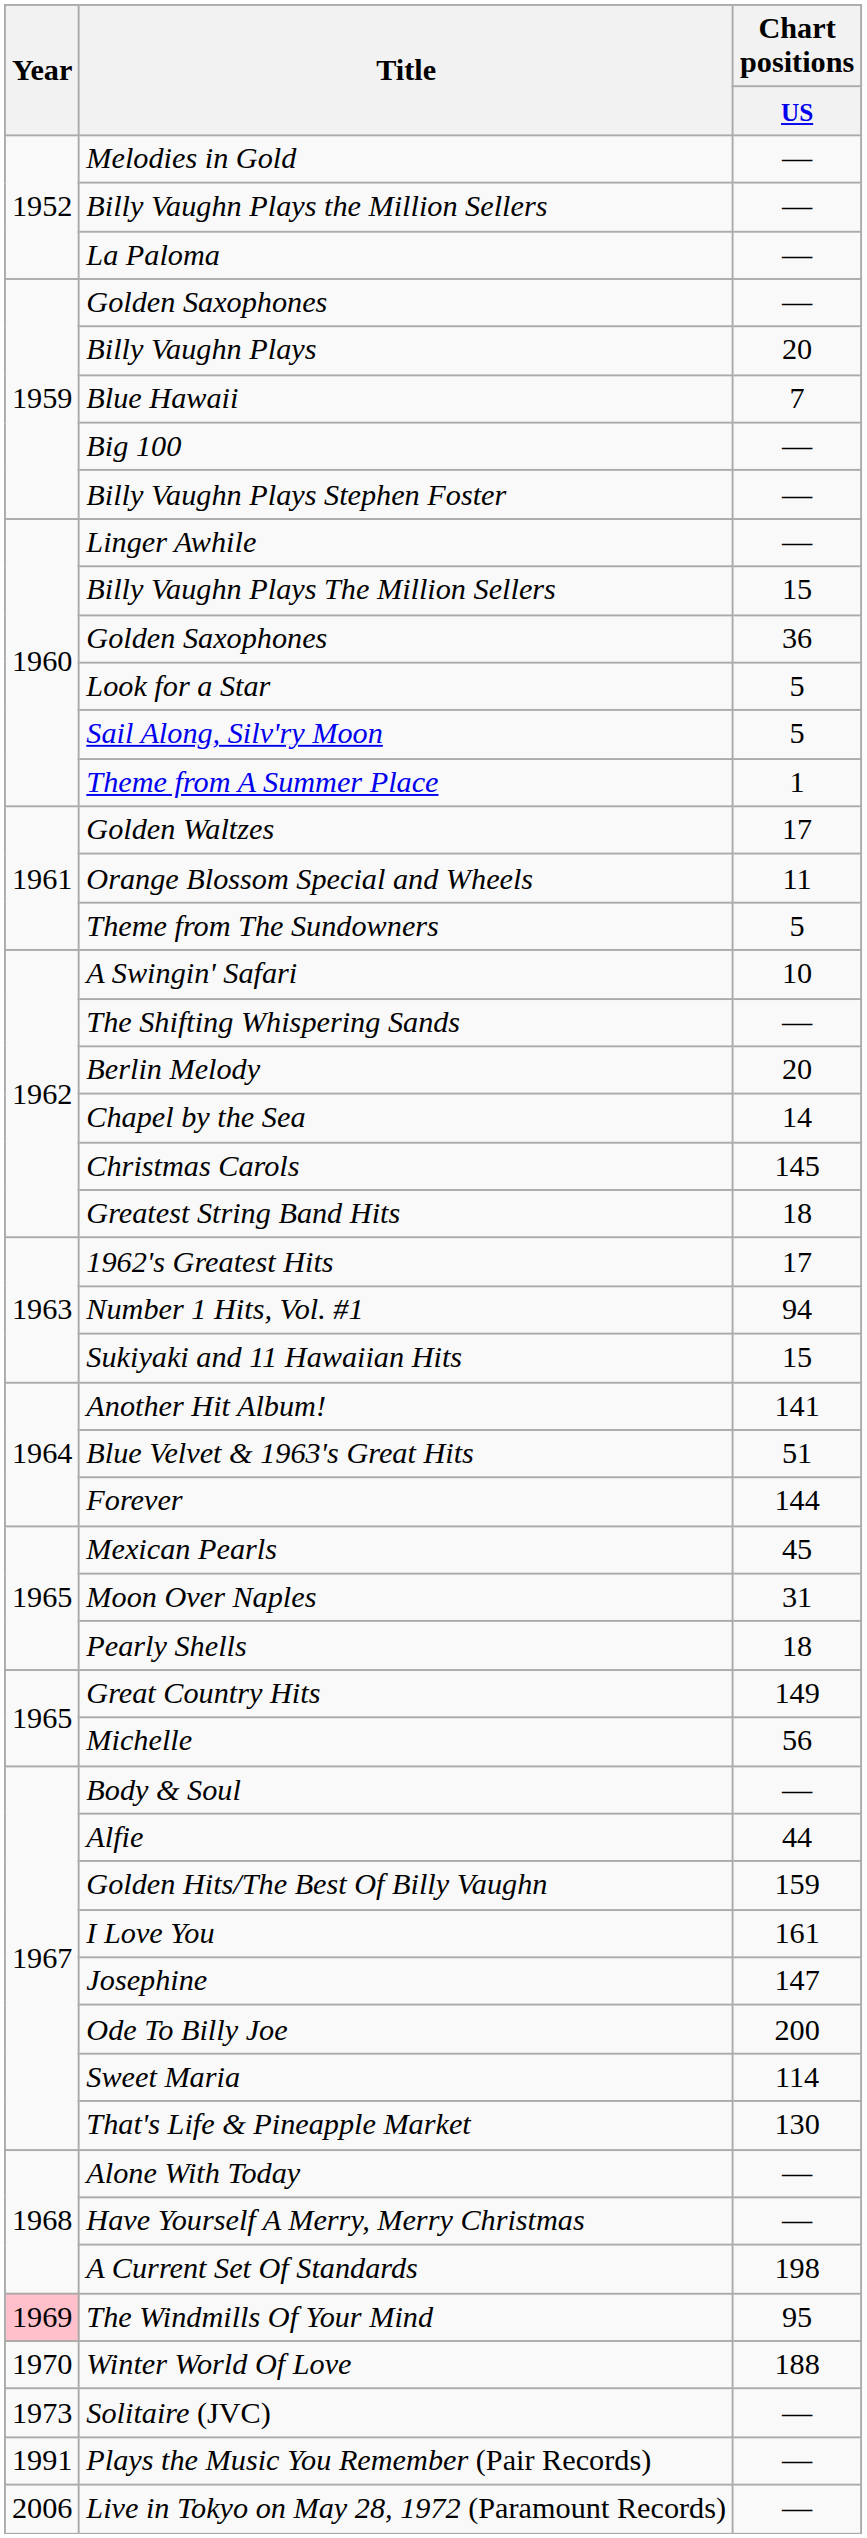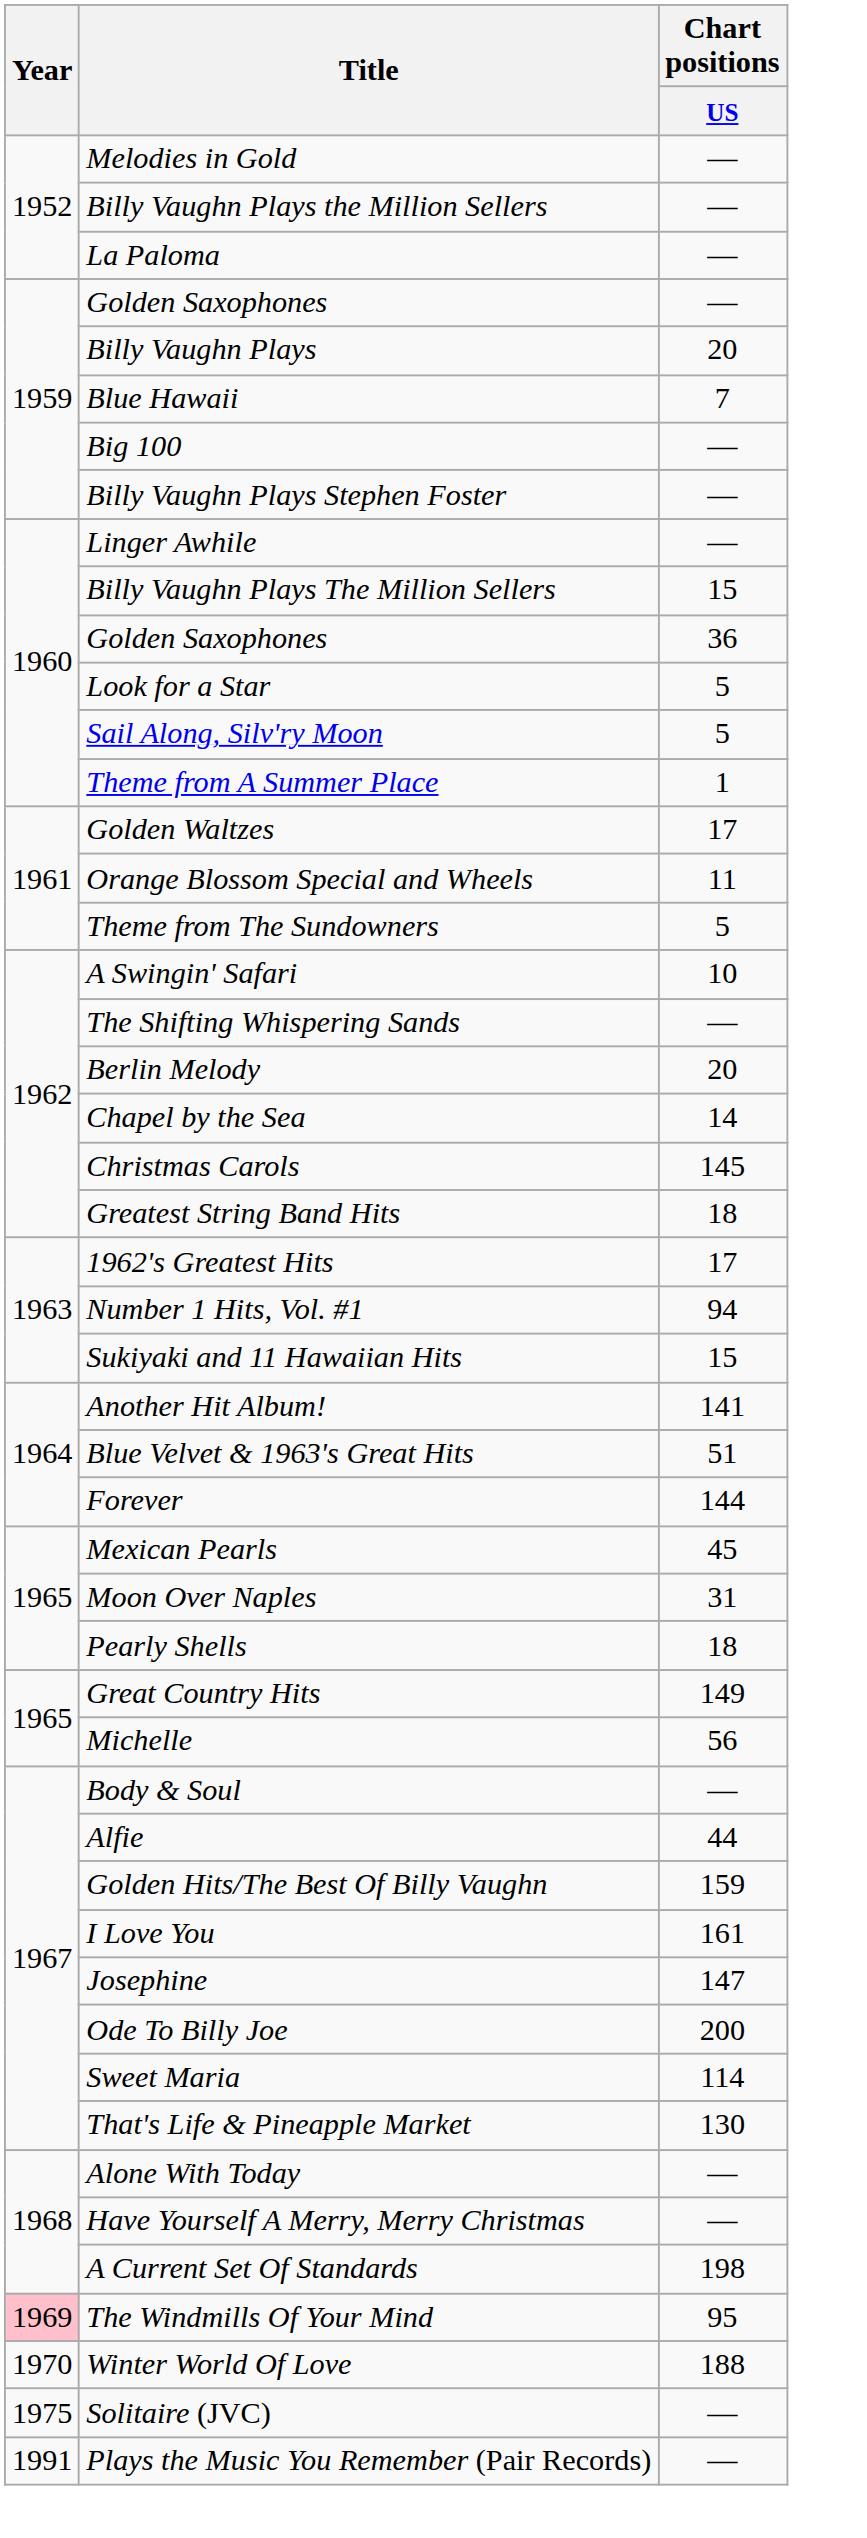Solitaire (JVC) | Year: 1973 -> 1975
- row: 2006 | Live in Tokyo on May 28, 1972 (Paramount Records) | —
